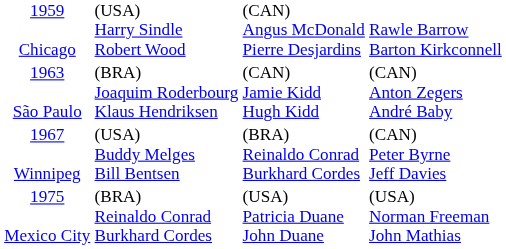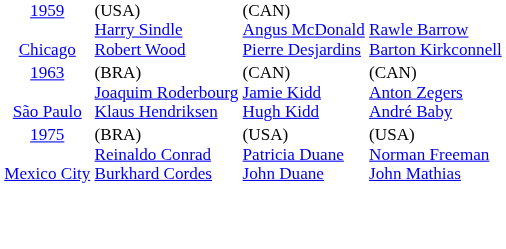- row: 1967 Winnipeg | (USA) Buddy Melges Bill Bentsen | (BRA) Reinaldo Conrad Burkhard Cordes | (CAN) Peter Byrne Jeff Davies
